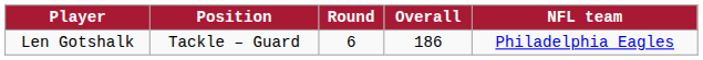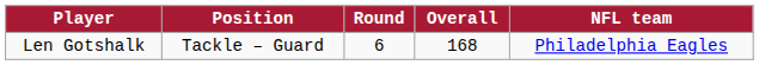Len Gotshalk | Overall: 186 -> 168
